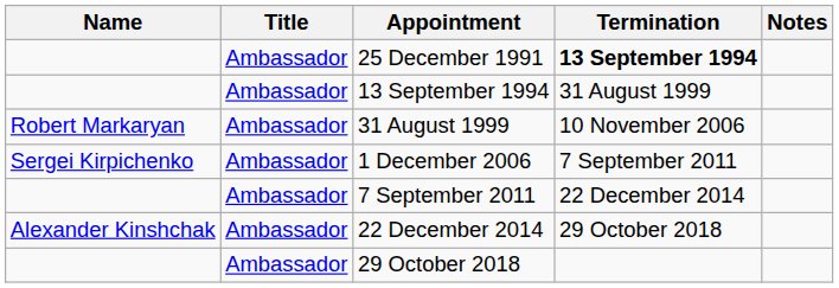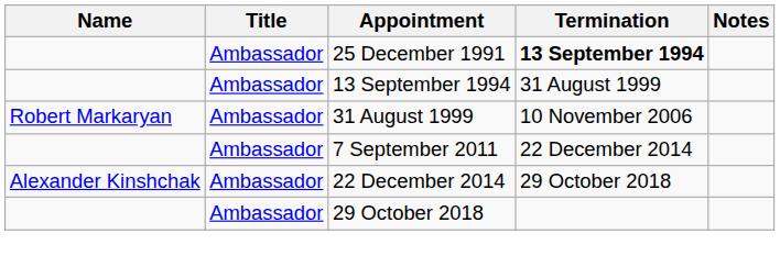- row: Sergei Kirpichenko | Ambassador | 1 December 2006 | 7 September 2011
